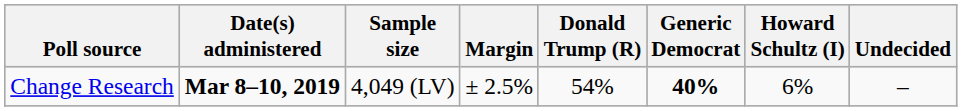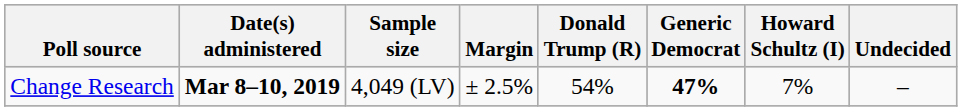Change Research | Generic Democrat: 40% -> 47%
Change Research | Howard Schultz (I): 6% -> 7%
